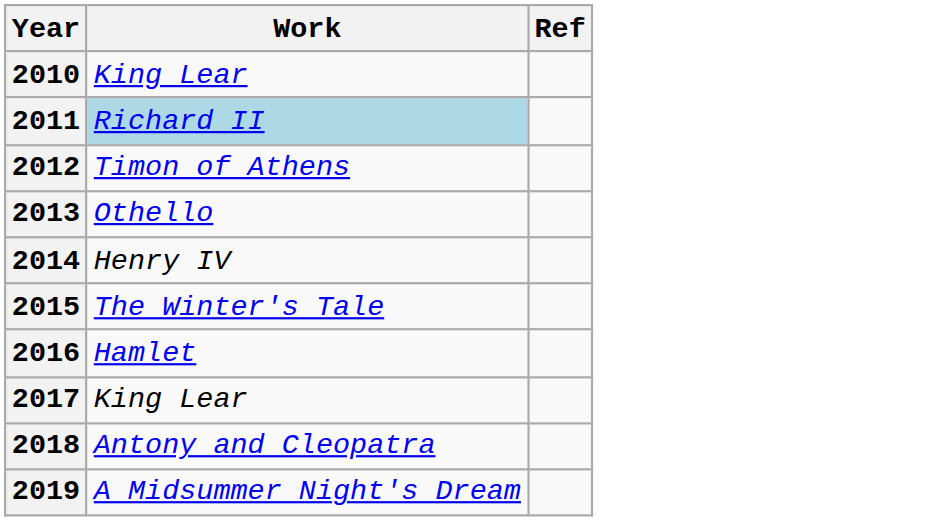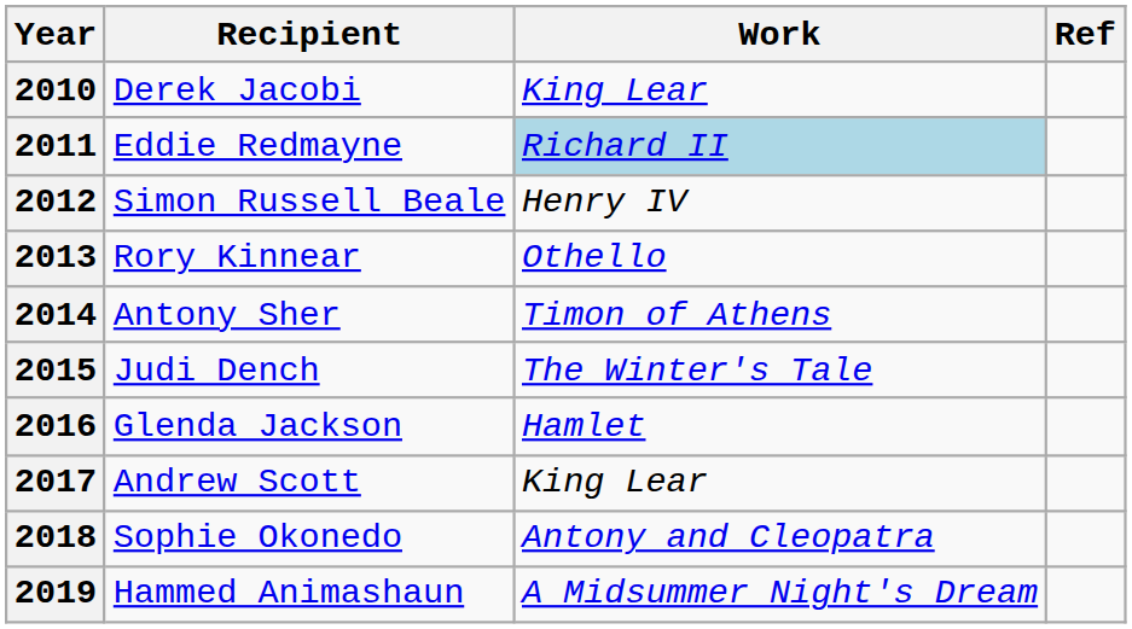+ column: Recipient | Derek Jacobi | Eddie Redmayne | Simon Russell Beale | Rory Kinnear | Antony Sher | Judi Dench | Glenda Jackson | Andrew Scott | Sophie Okonedo | Hammed Animashaun
2012 | Work: Timon of Athens -> Henry IV
2014 | Work: Henry IV -> Timon of Athens
